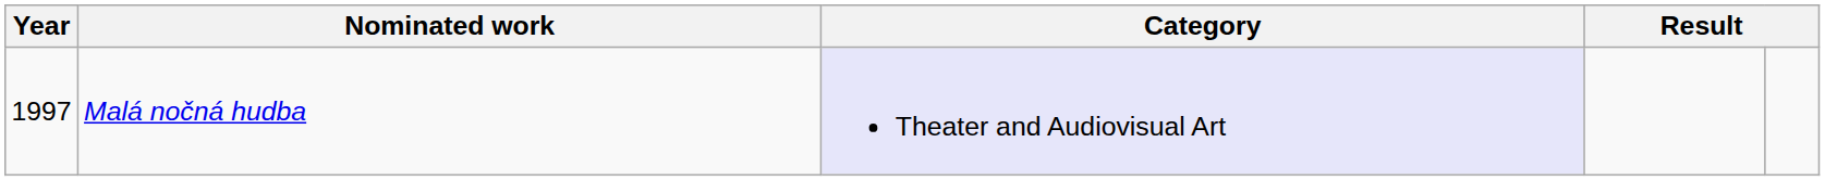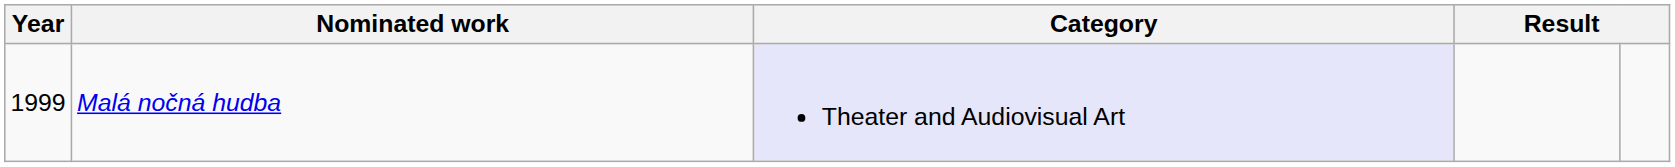Malá nočná hudba | Year: 1997 -> 1999
